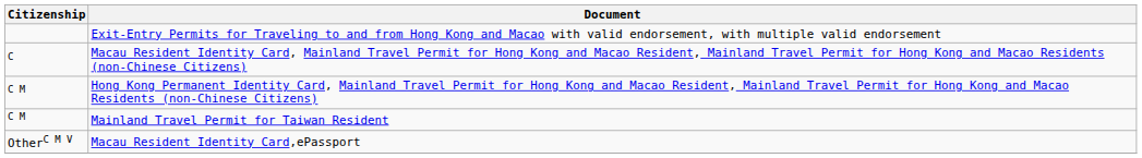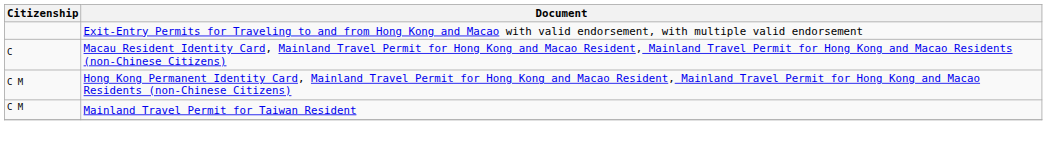- row: OtherC M V | Macau Resident Identity Card,ePassport
